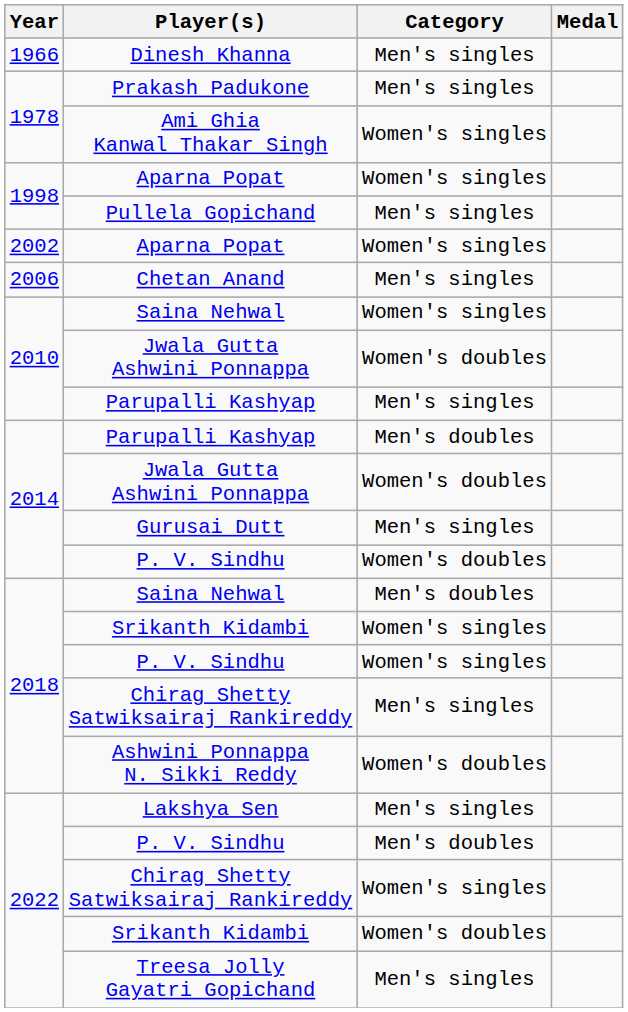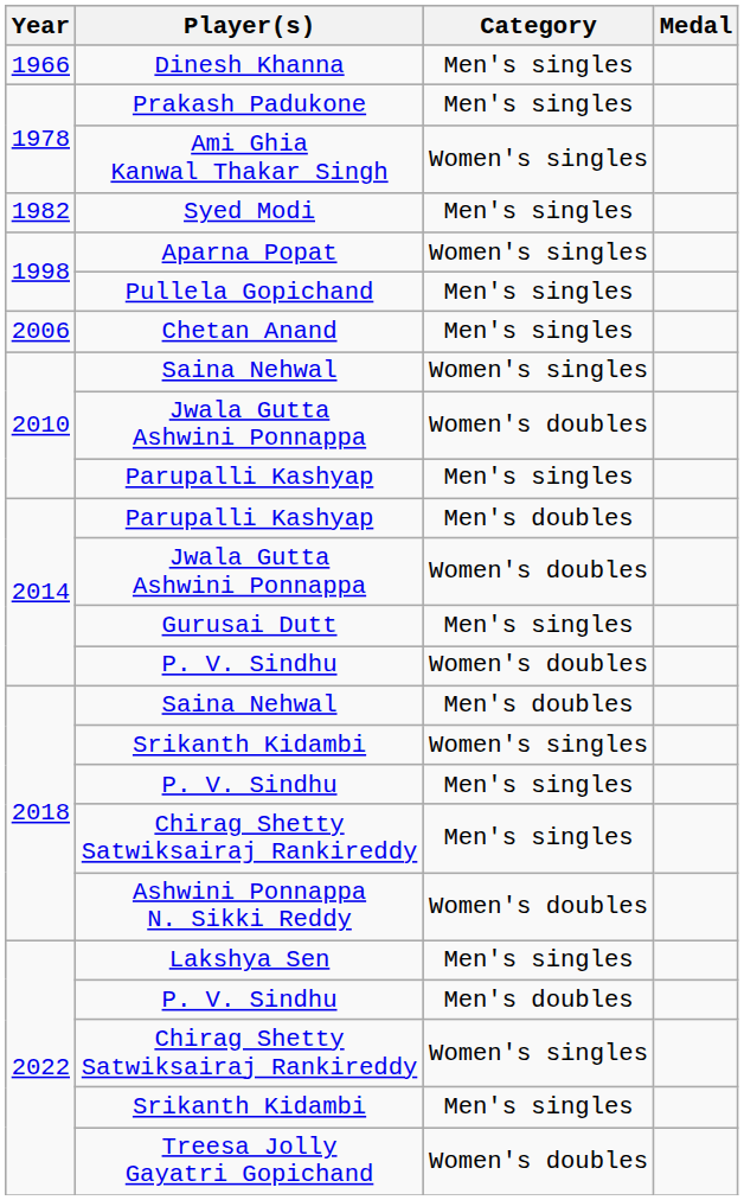+ row: 1982 | Syed Modi | Men's singles
- row: 2002 | Aparna Popat | Women's singles
2018 / P. V. Sindhu | Category: Women's singles -> Men's singles
2022 / Srikanth Kidambi | Category: Women's doubles -> Men's singles
Treesa Jolly Gayatri Gopichand | Category: Men's singles -> Women's doubles
